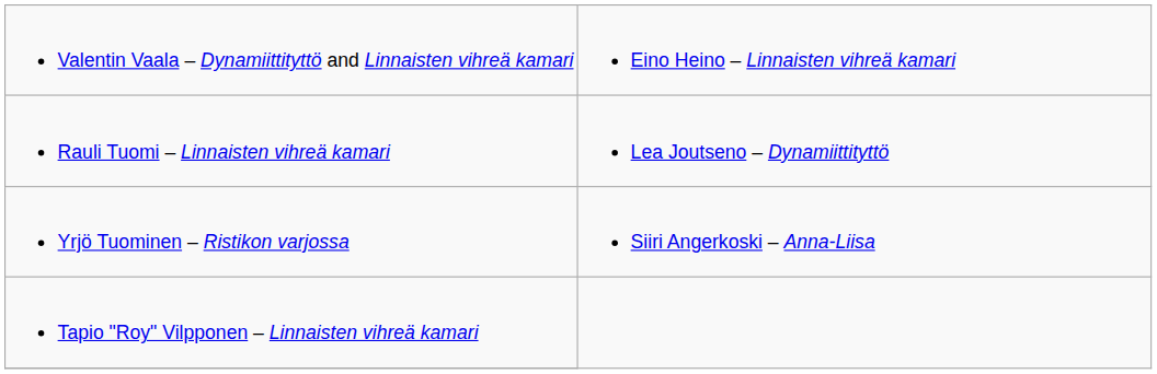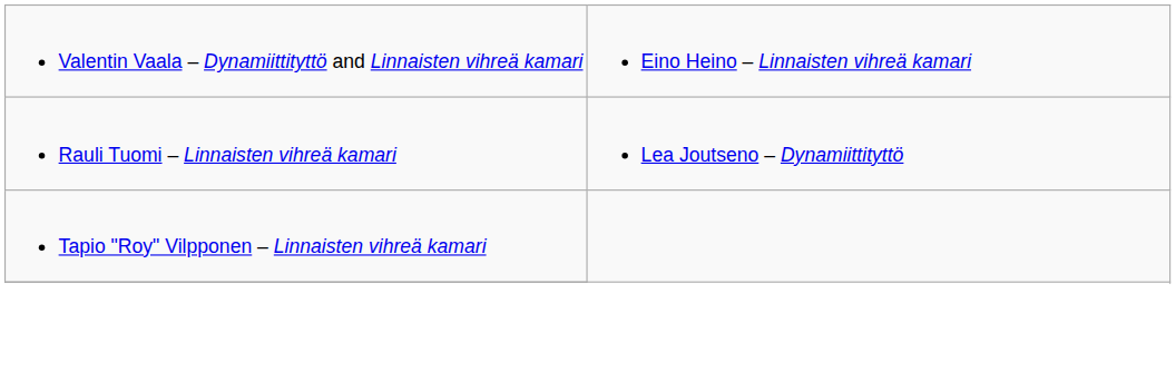- row: Yrjö Tuominen – Ristikon varjossa | Siiri Angerkoski – Anna-Liisa
